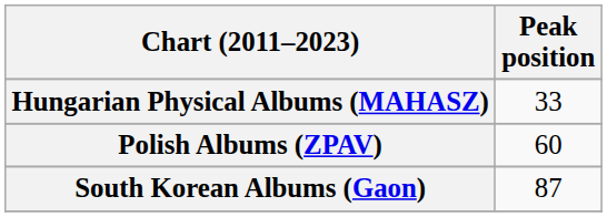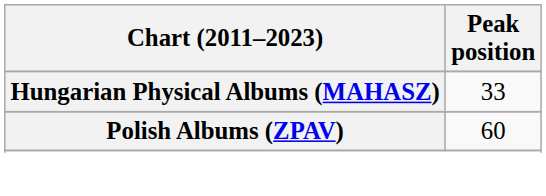- row: South Korean Albums (Gaon) | 87
